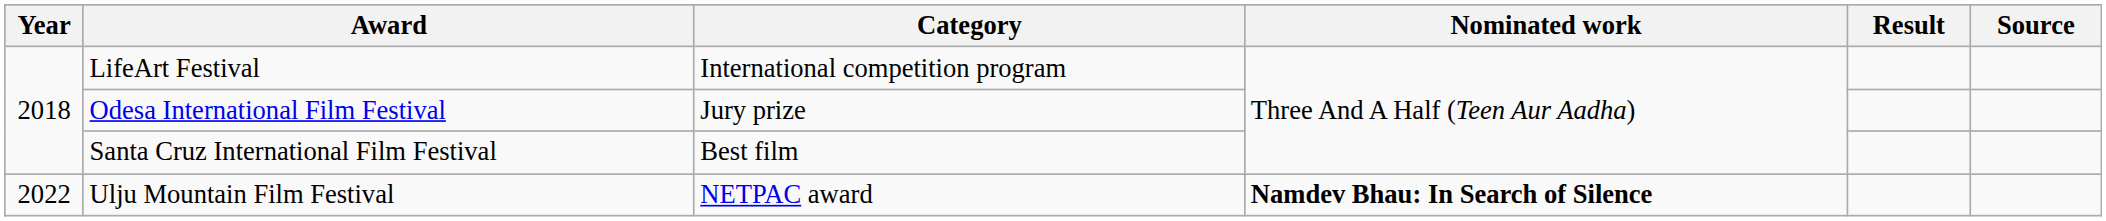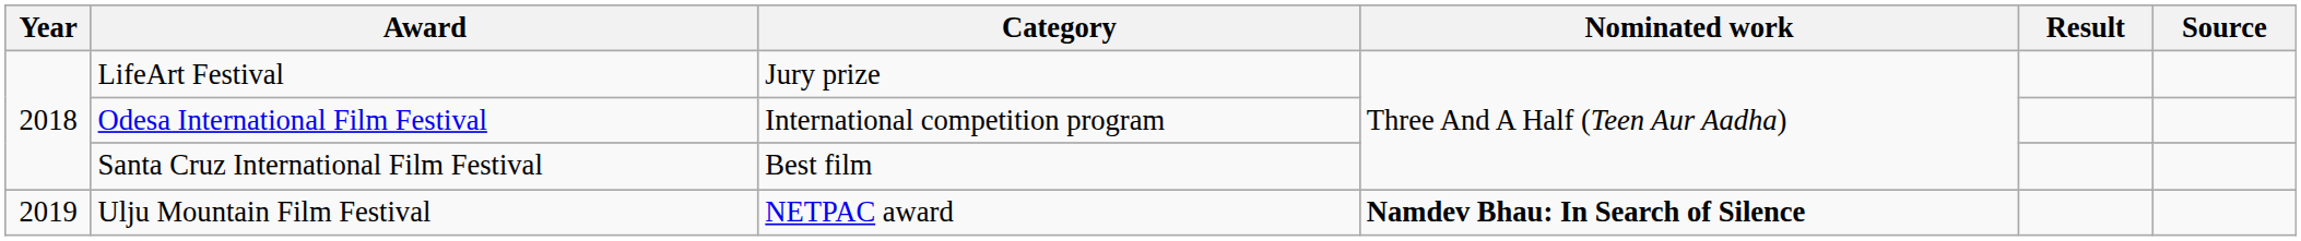LifeArt Festival | Category: International competition program -> Jury prize
Odesa International Film Festival | Category: Jury prize -> International competition program
Ulju Mountain Film Festival | Year: 2022 -> 2019
